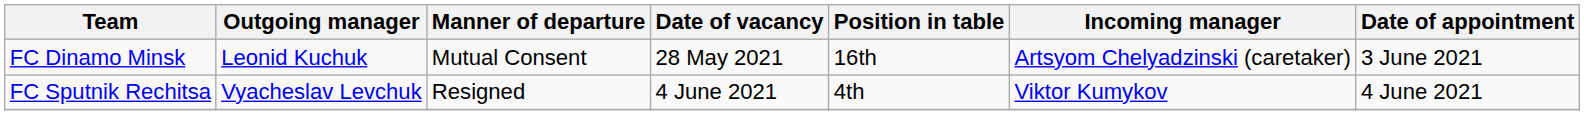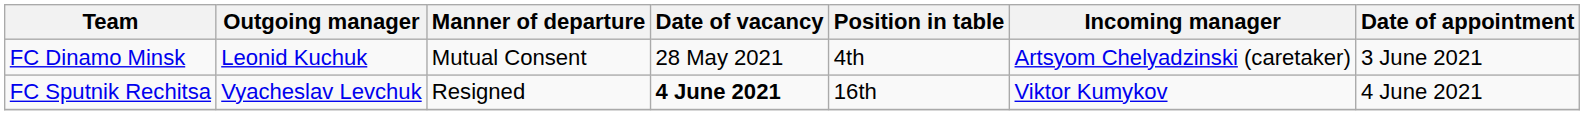FC Dinamo Minsk | Position in table: 16th -> 4th
FC Sputnik Rechitsa | Date of vacancy: normal -> bold
FC Sputnik Rechitsa | Position in table: 4th -> 16th
